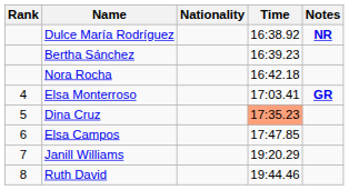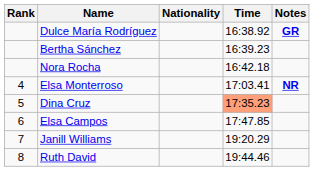Dulce María Rodríguez | Notes: NR -> GR
Elsa Monterroso | Notes: GR -> NR
